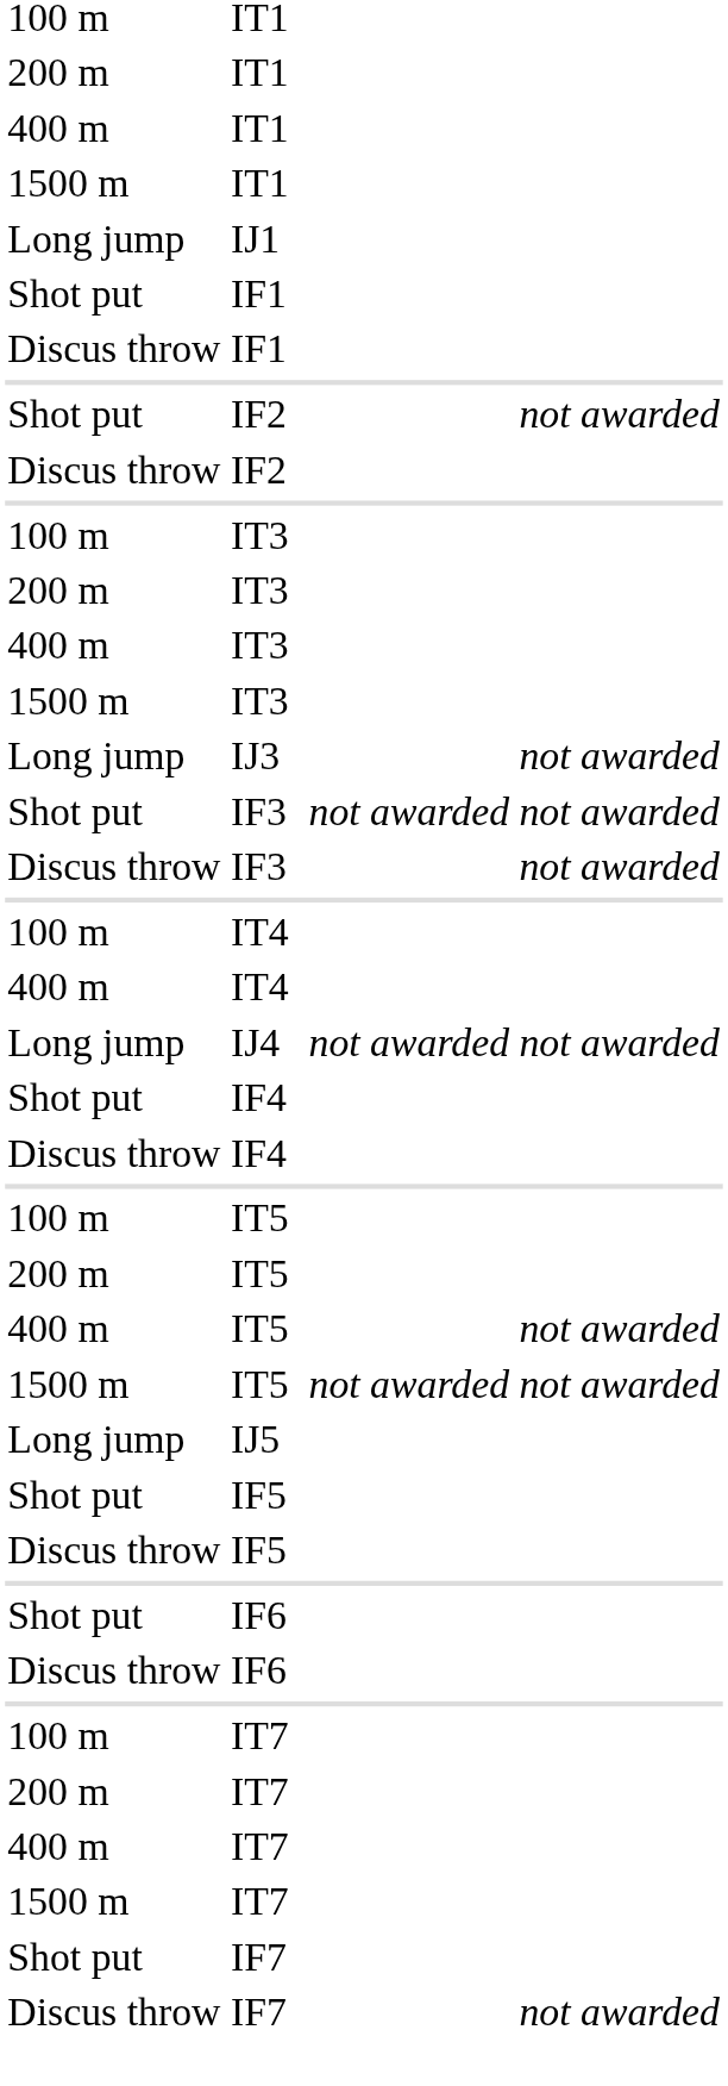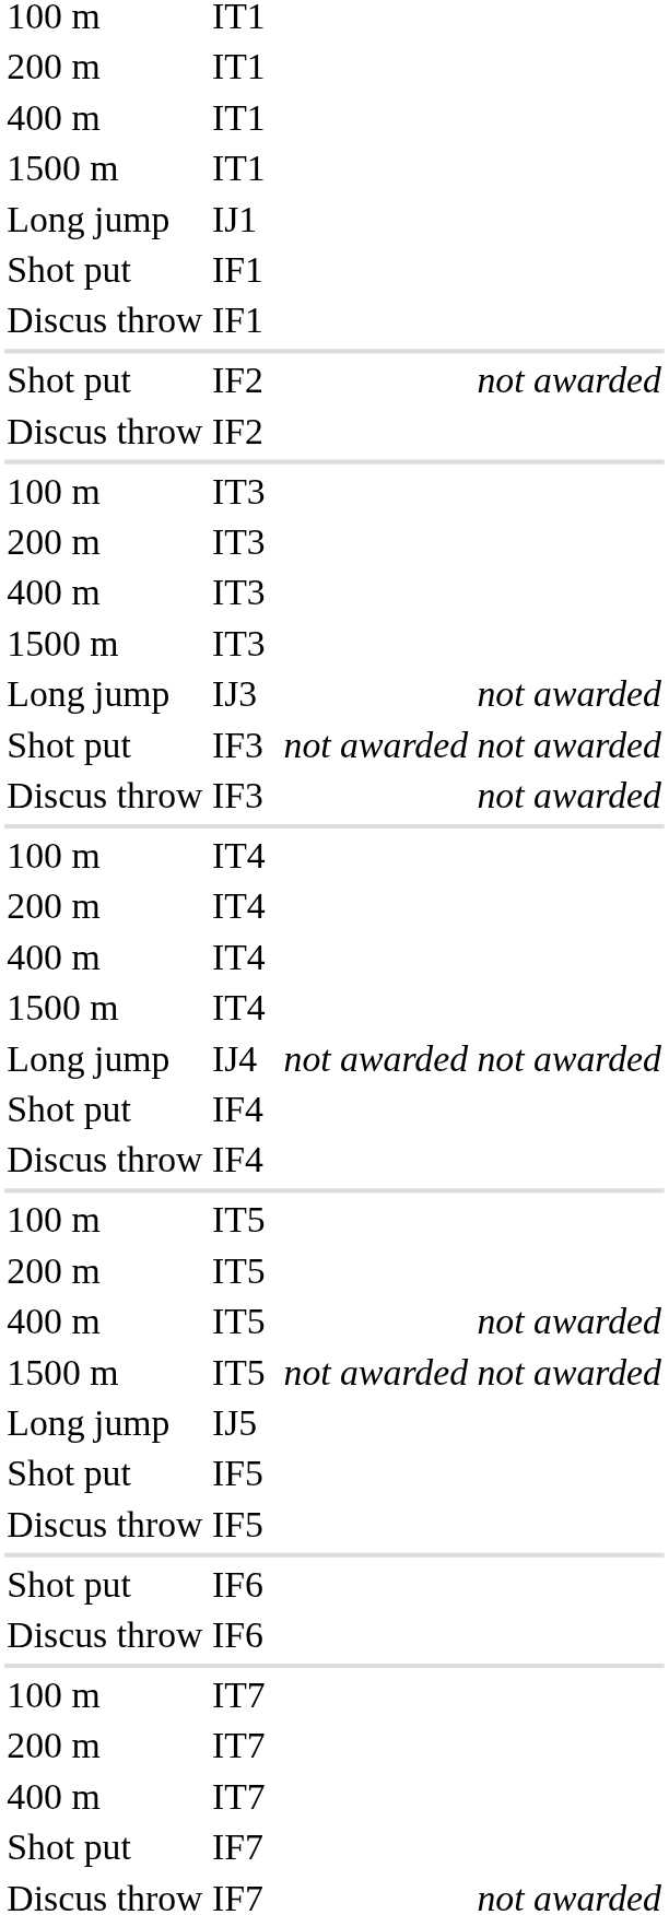+ row: 200 m | IT4
+ row: 1500 m | IT4
- row: 1500 m | IT7
